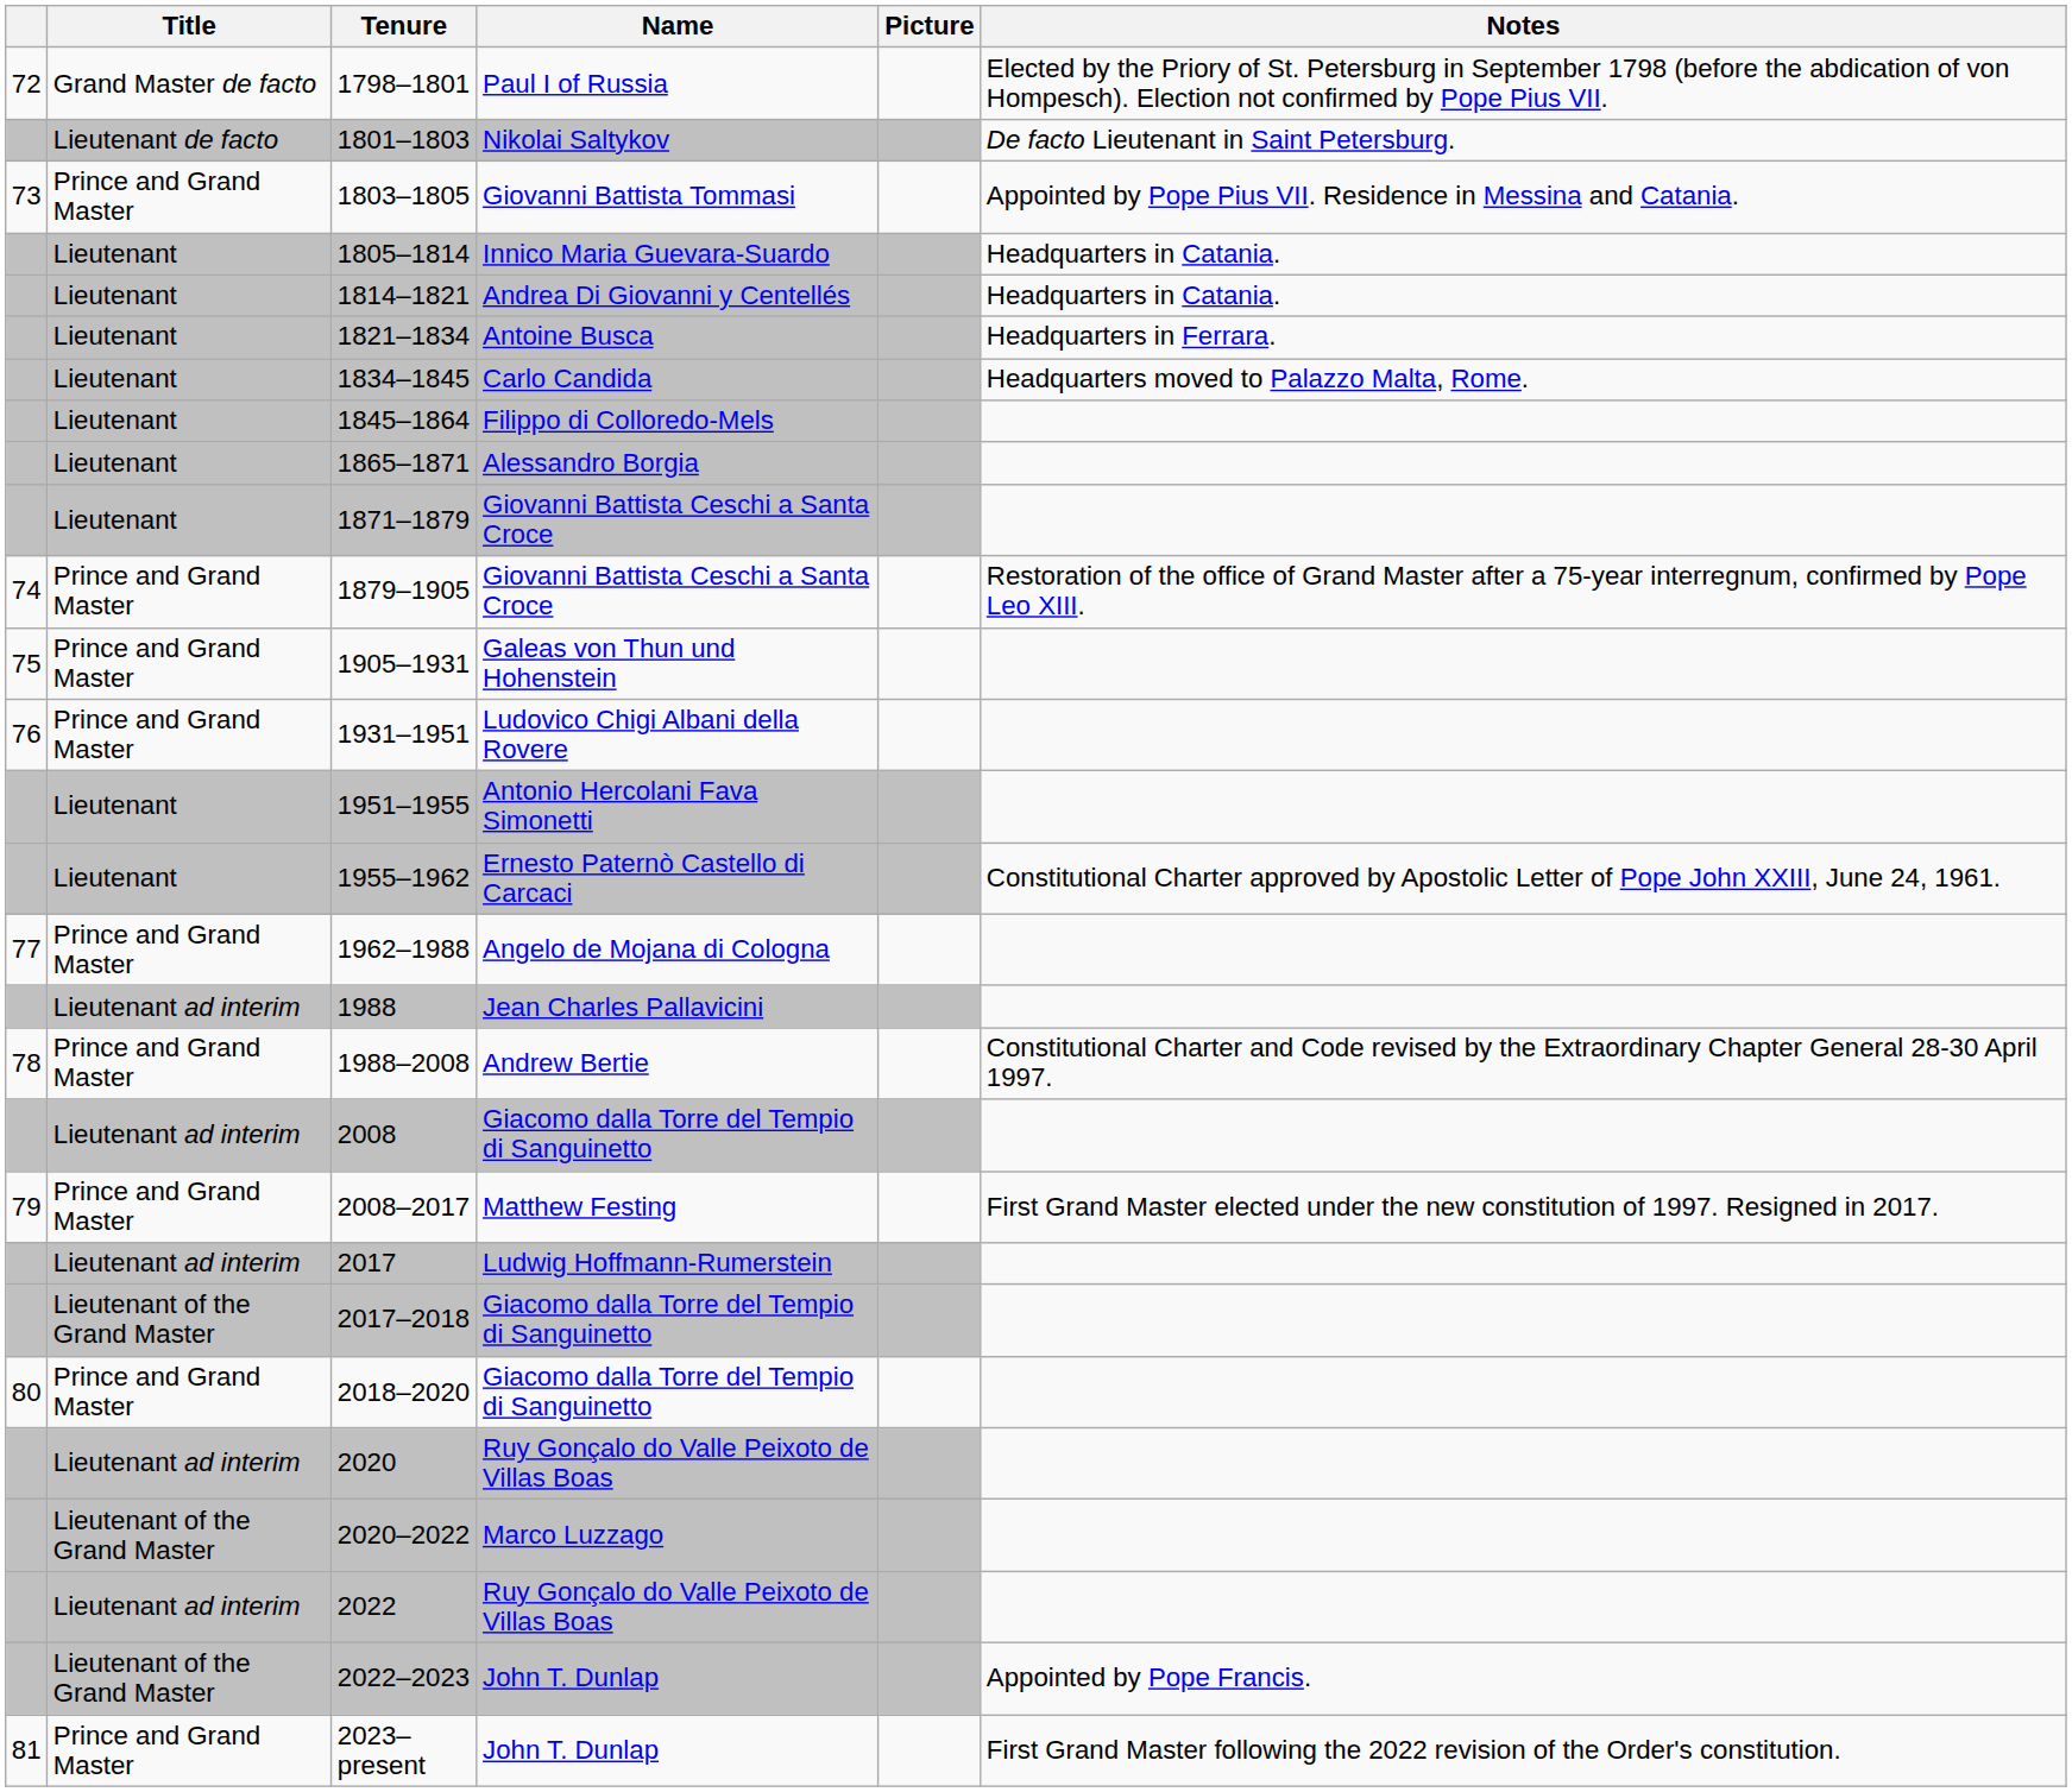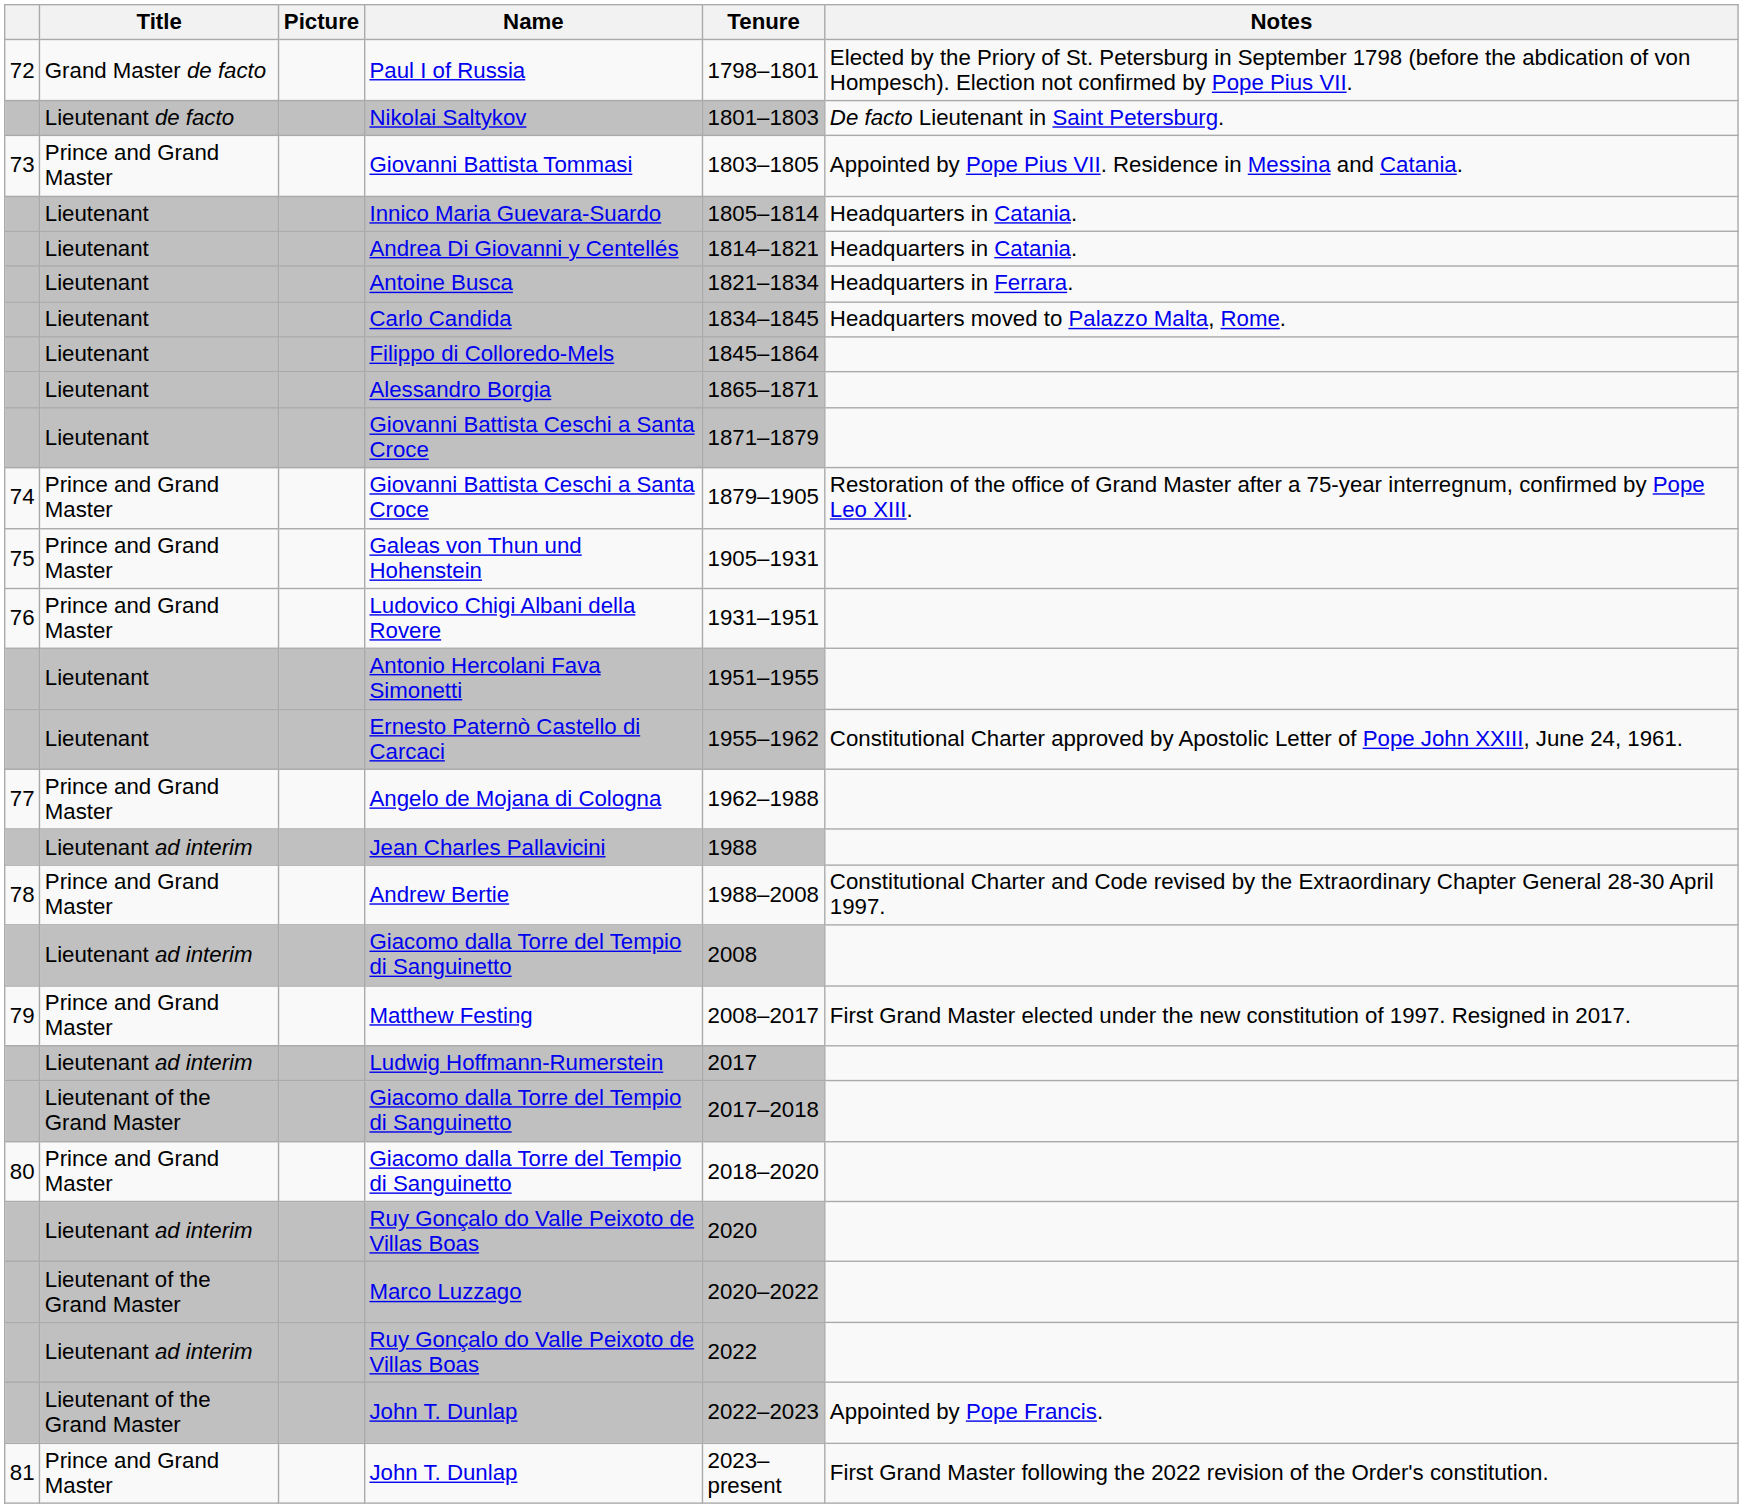columns swapped: Picture <-> Tenure
